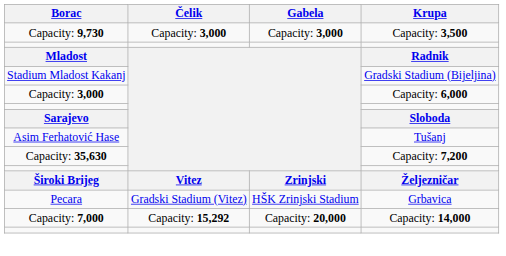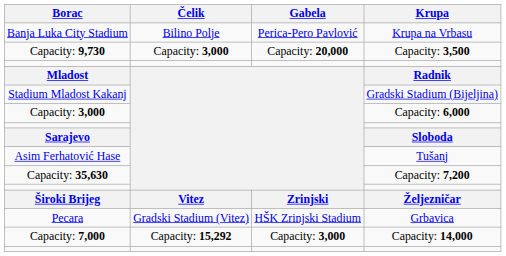+ row: Banja Luka City Stadium | Bilino Polje | Perica-Pero Pavlović | Krupa na Vrbasu
Capacity: 9,730 | Gabela: Capacity: 3,000 -> Capacity: 20,000
Capacity: 7,000 | Gabela: Capacity: 20,000 -> Capacity: 3,000
